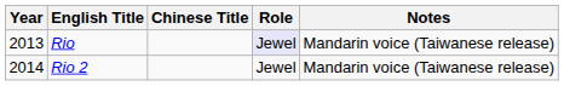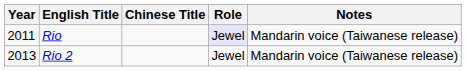Rio | Year: 2013 -> 2011
Rio 2 | Year: 2014 -> 2013
